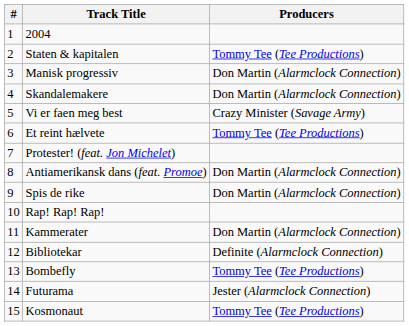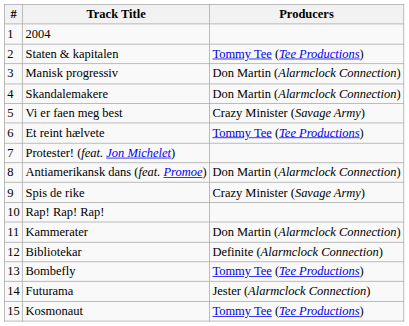Spis de rike | Producers: Don Martin (Alarmclock Connection) -> Crazy Minister (Savage Army)
